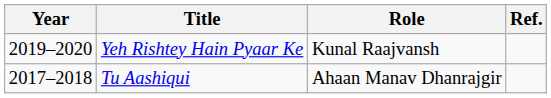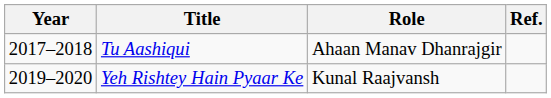rows swapped: Tu Aashiqui <-> Yeh Rishtey Hain Pyaar Ke
